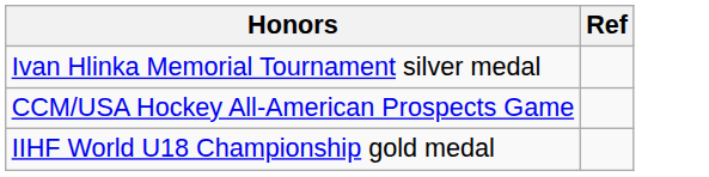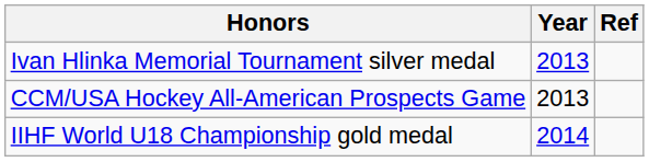+ column: Year | 2013 | 2013 | 2014
